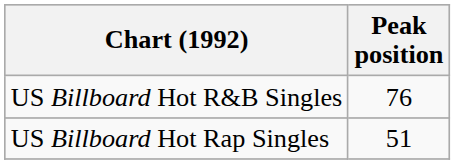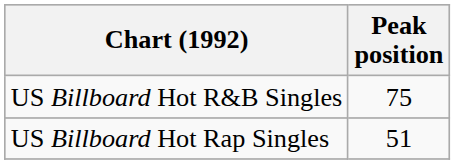US Billboard Hot R&B Singles | Peak position: 76 -> 75
